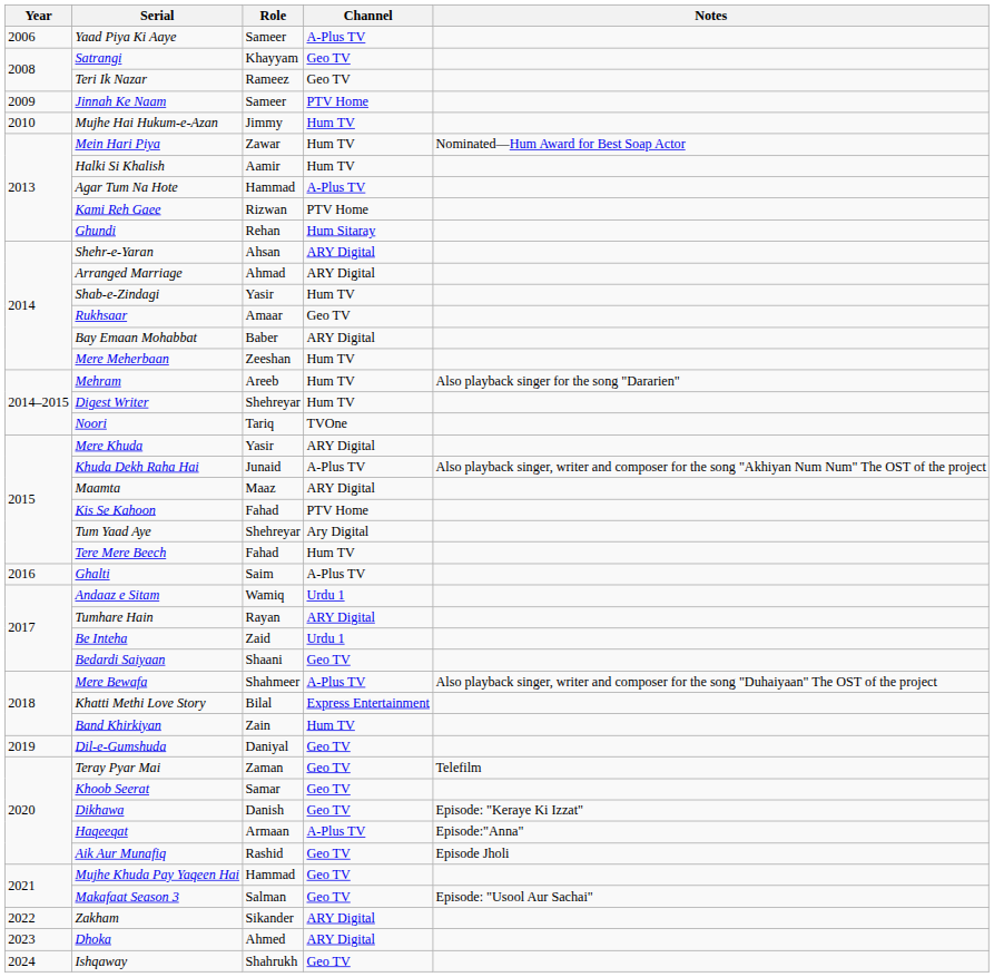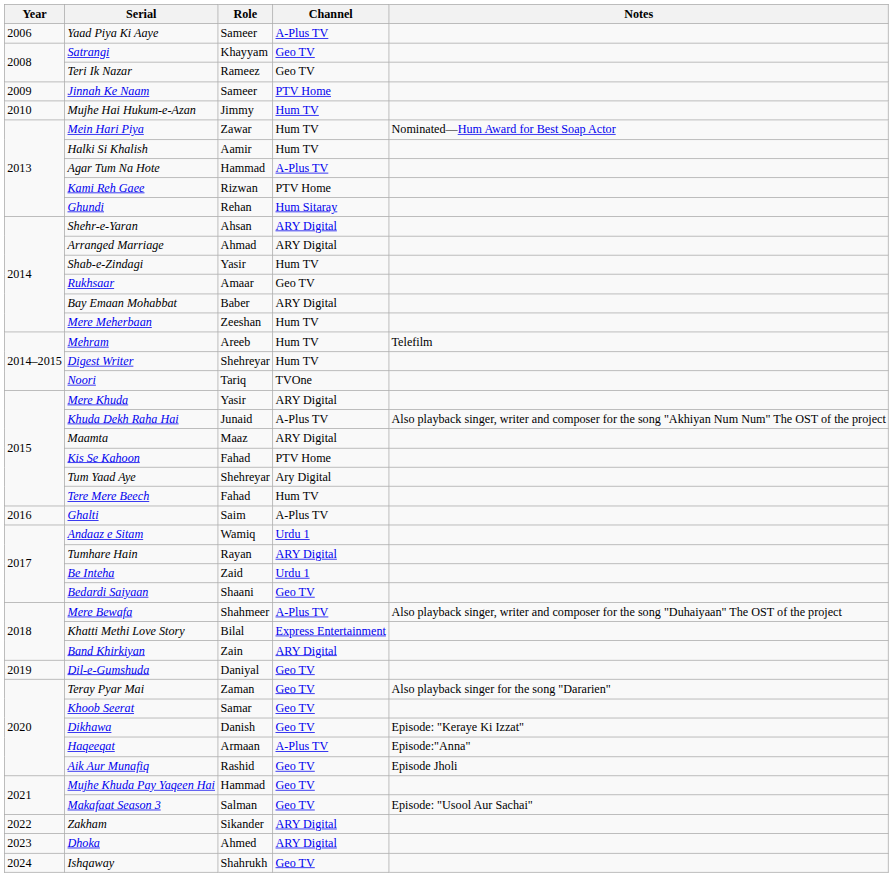Mehram | Notes: Also playback singer for the song "Dararien" -> Telefilm
Band Khirkiyan | Channel: Hum TV -> ARY Digital
Teray Pyar Mai | Notes: Telefilm -> Also playback singer for the song "Dararien"
